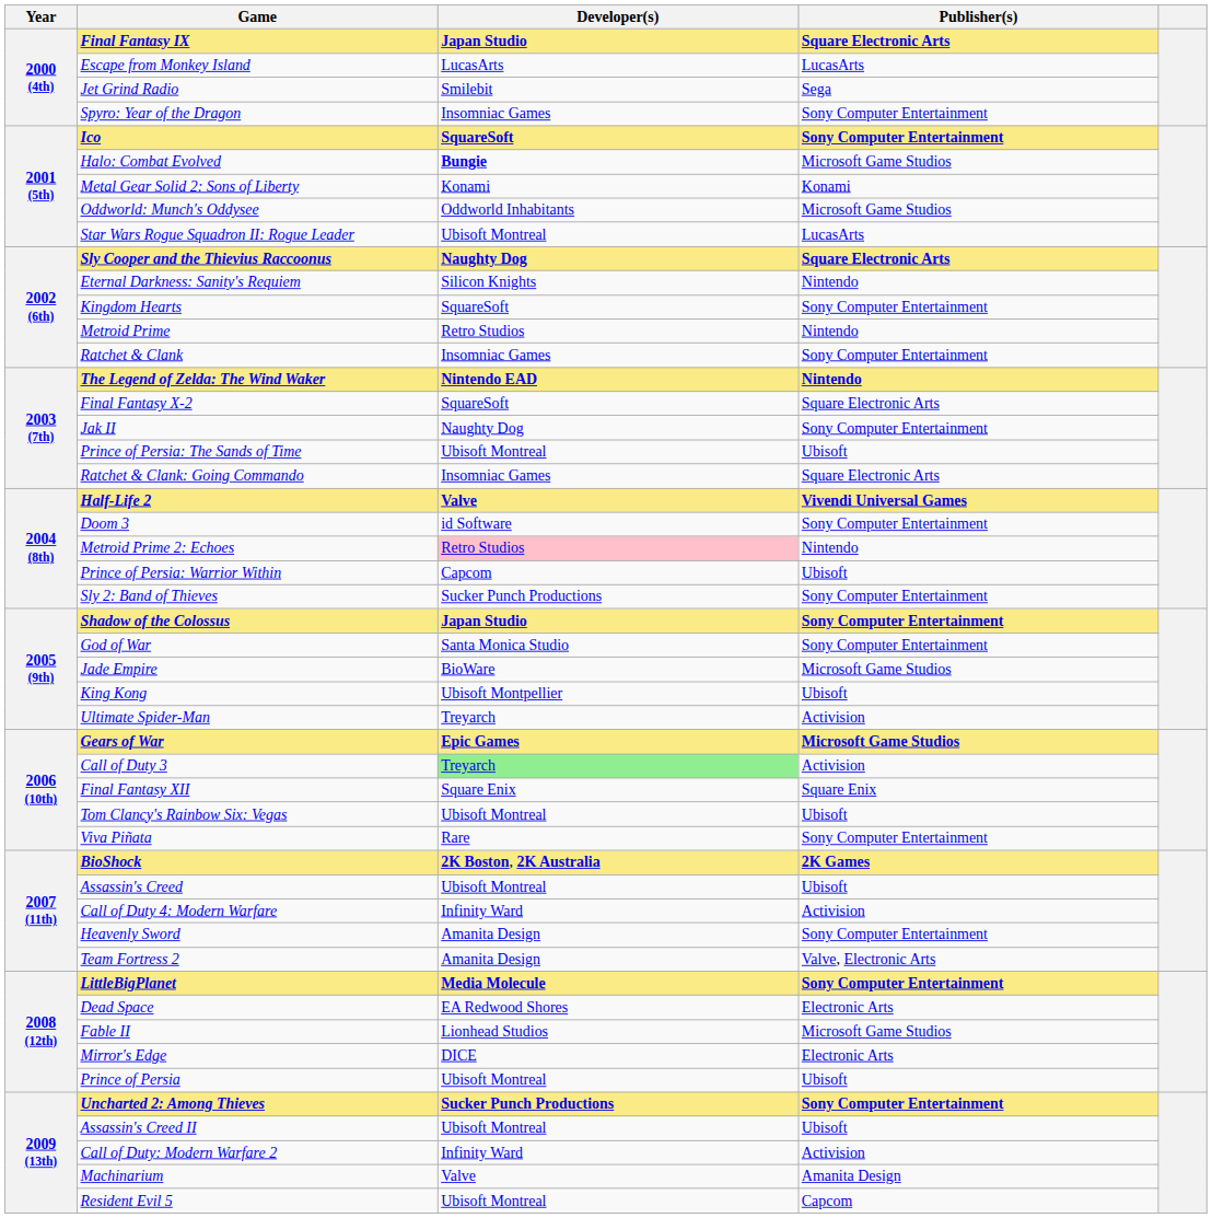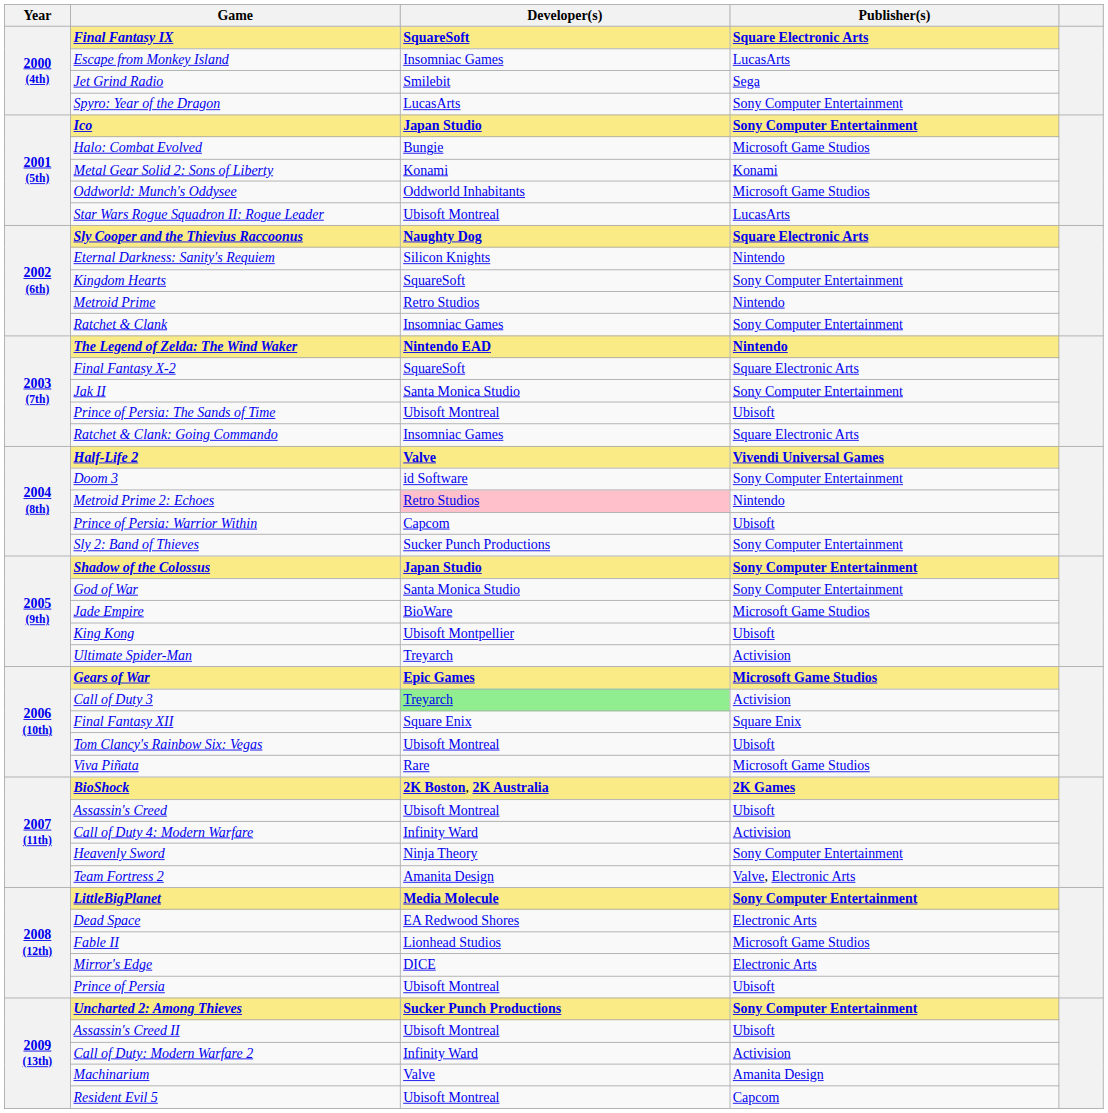Final Fantasy IX | Developer(s): Japan Studio -> SquareSoft
Escape from Monkey Island | Developer(s): LucasArts -> Insomniac Games
Spyro: Year of the Dragon | Developer(s): Insomniac Games -> LucasArts
Ico | Developer(s): SquareSoft -> Japan Studio
Halo: Combat Evolved | Developer(s): bold -> normal
Jak II | Developer(s): Naughty Dog -> Santa Monica Studio
Viva Piñata | Publisher(s): Sony Computer Entertainment -> Microsoft Game Studios
Heavenly Sword | Developer(s): Amanita Design -> Ninja Theory
